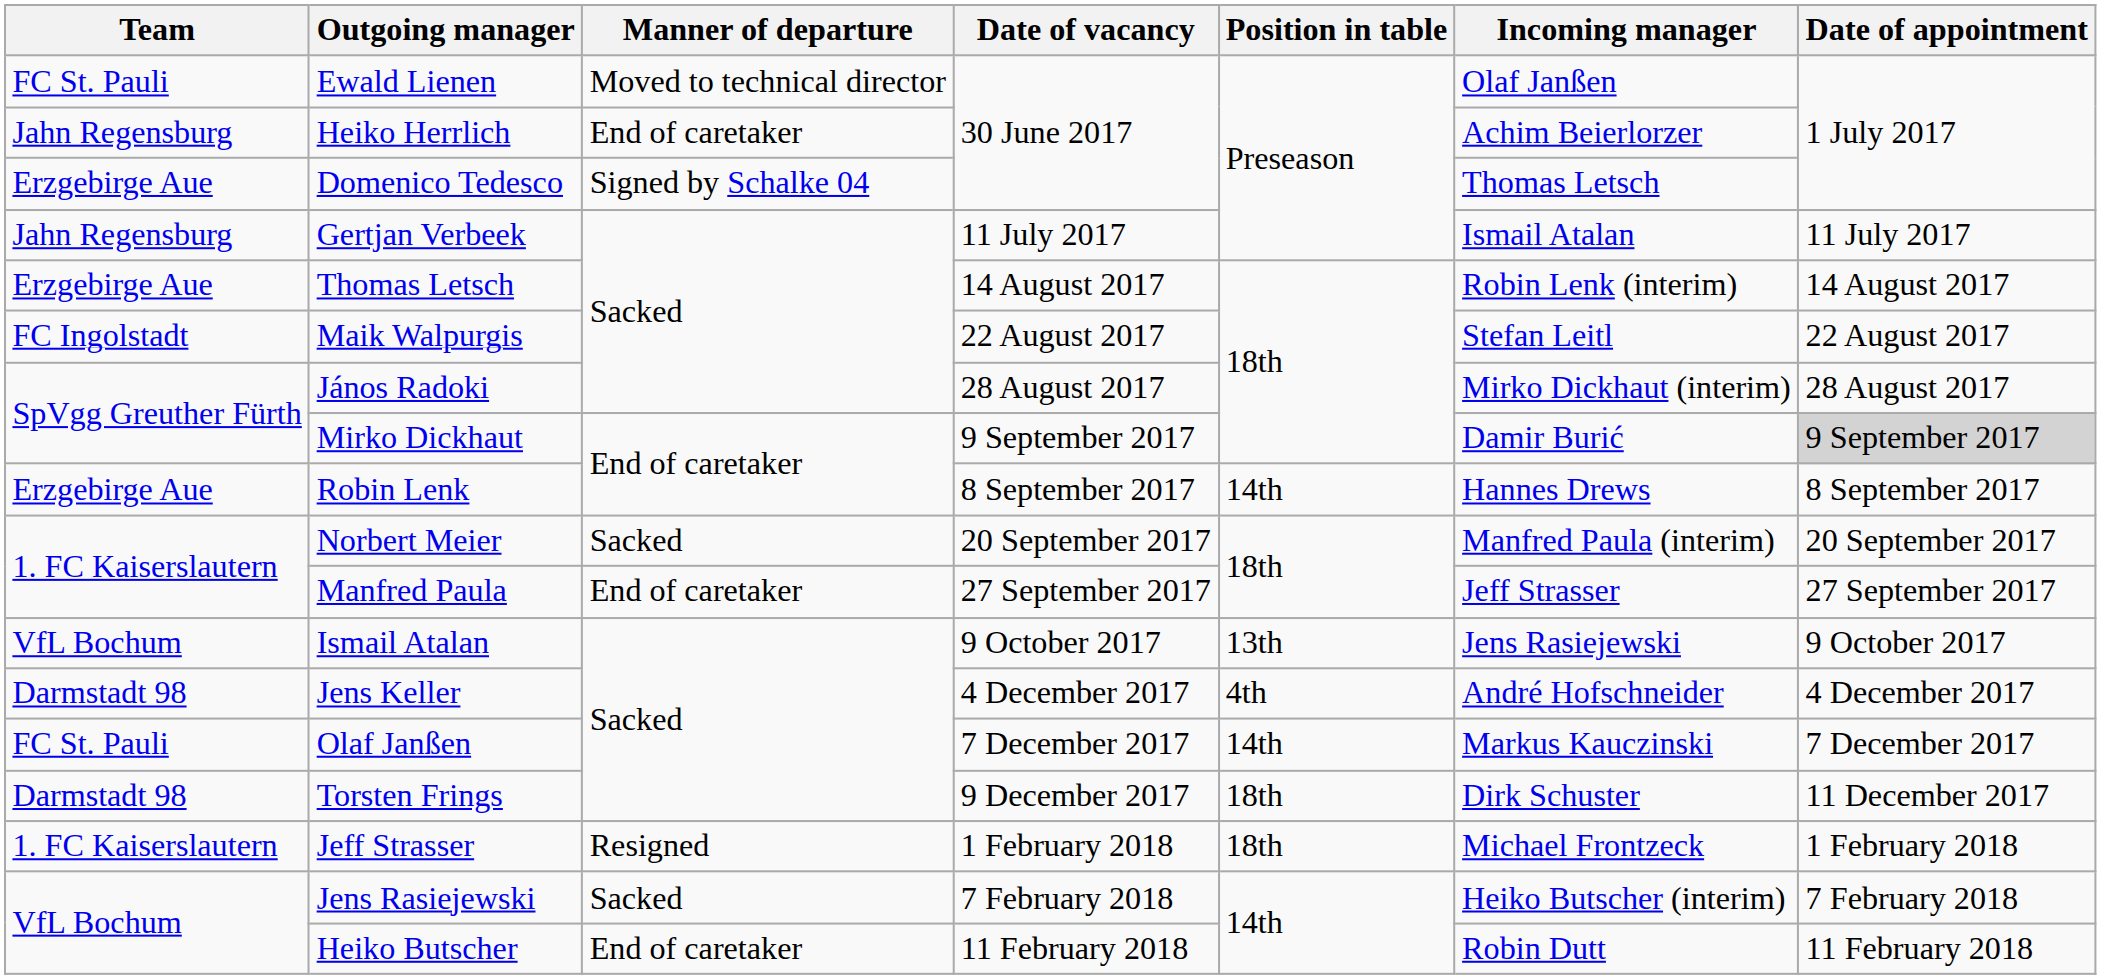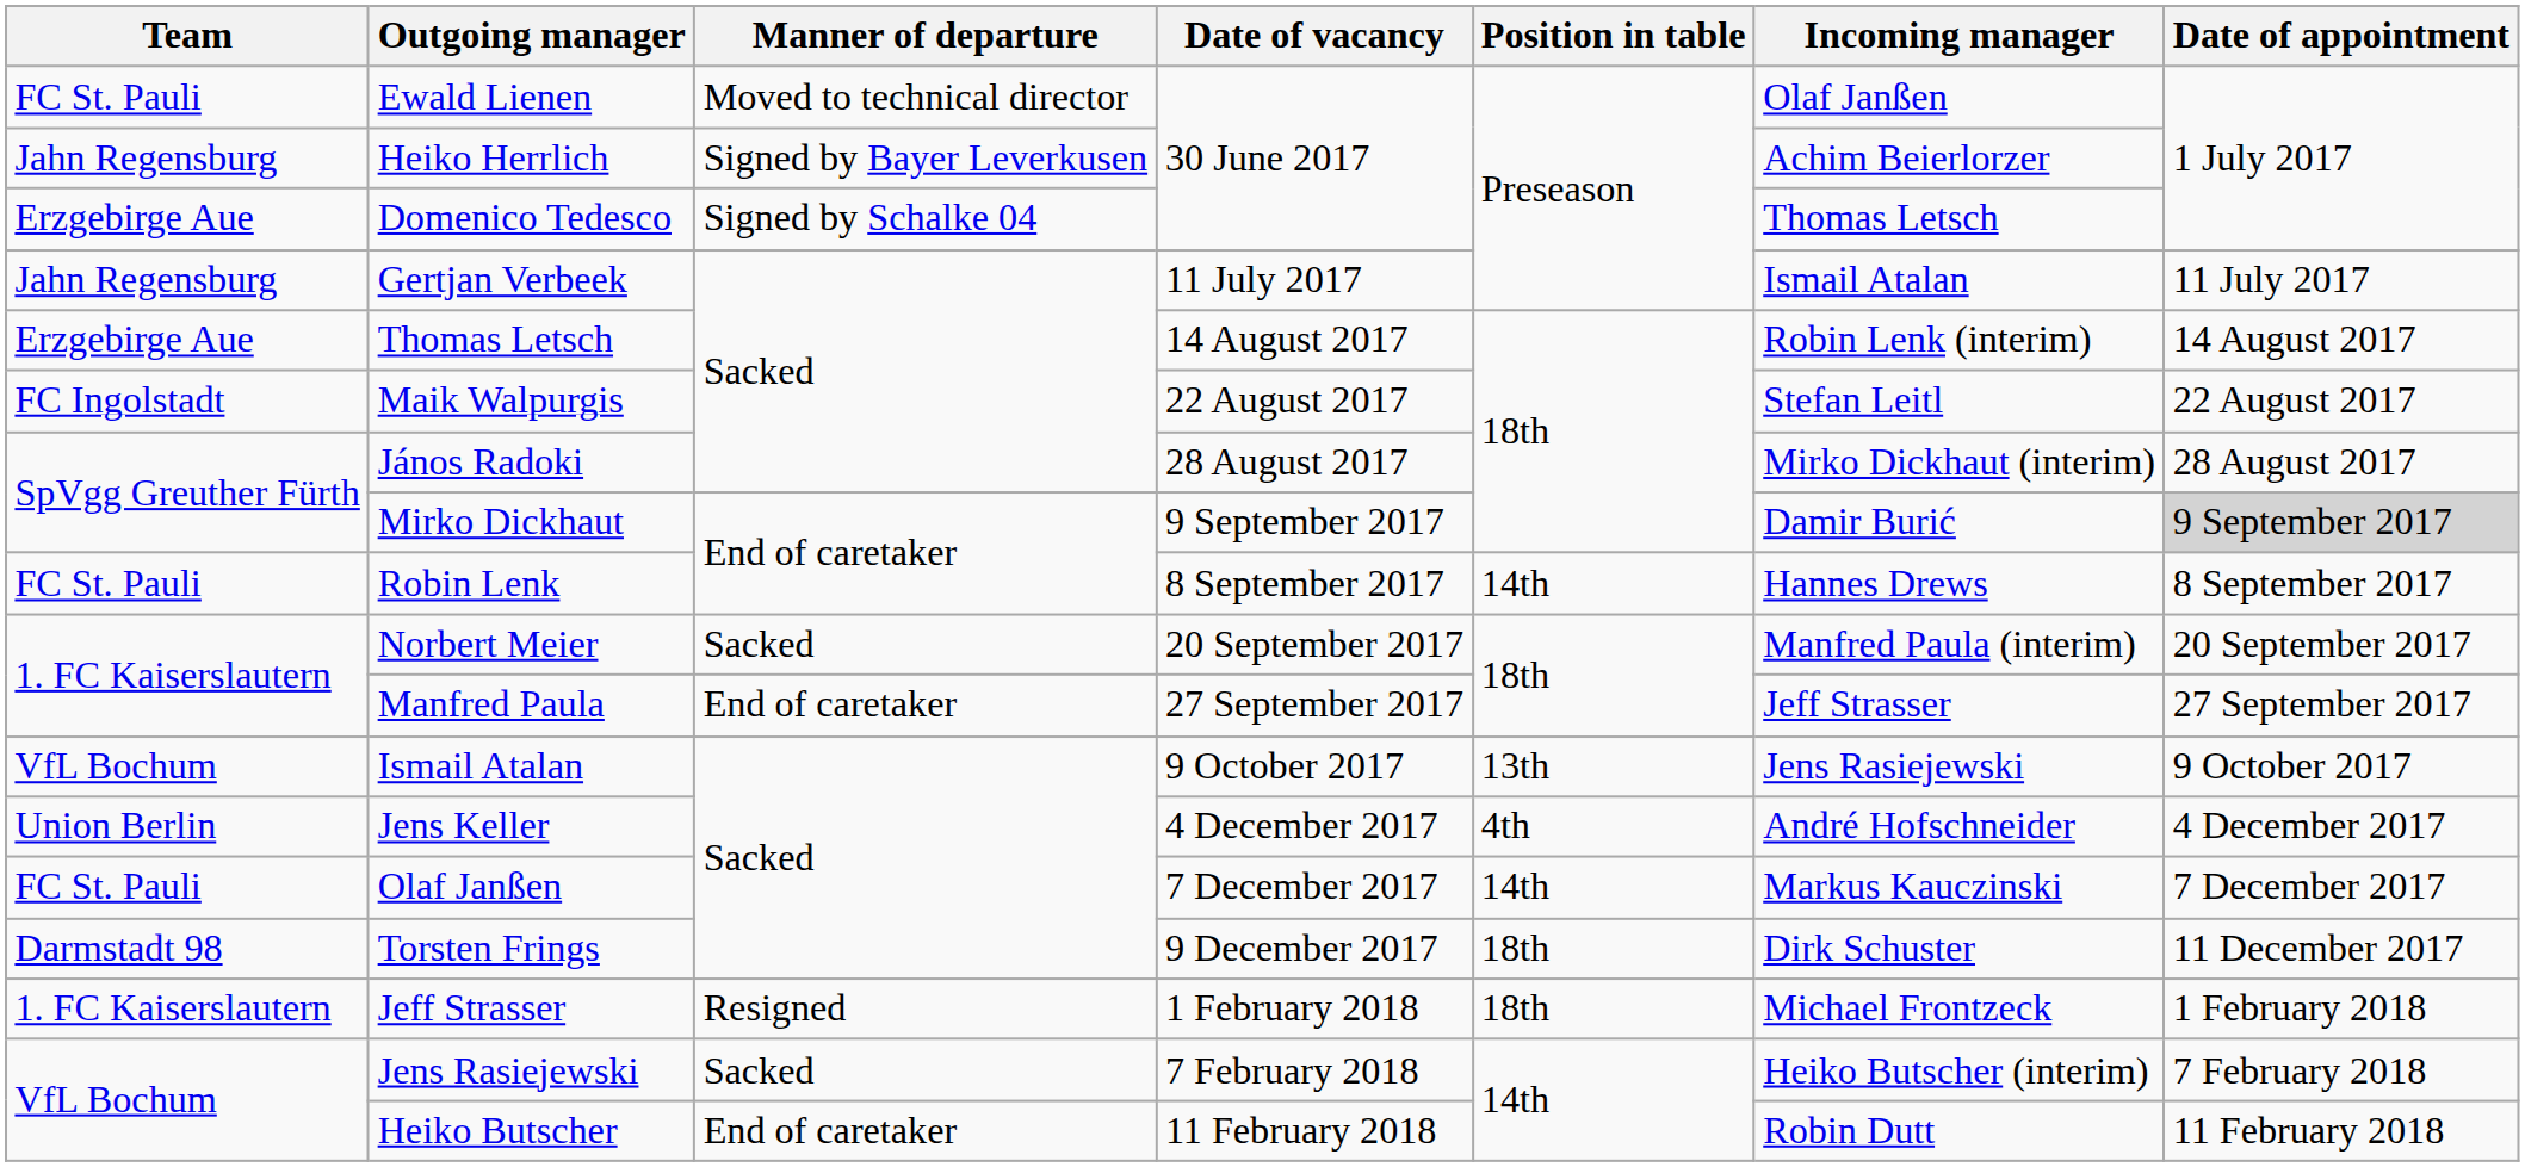Heiko Herrlich | Manner of departure: End of caretaker -> Signed by Bayer Leverkusen
Robin Lenk | Team: Erzgebirge Aue -> FC St. Pauli
Jens Keller | Team: Darmstadt 98 -> Union Berlin
